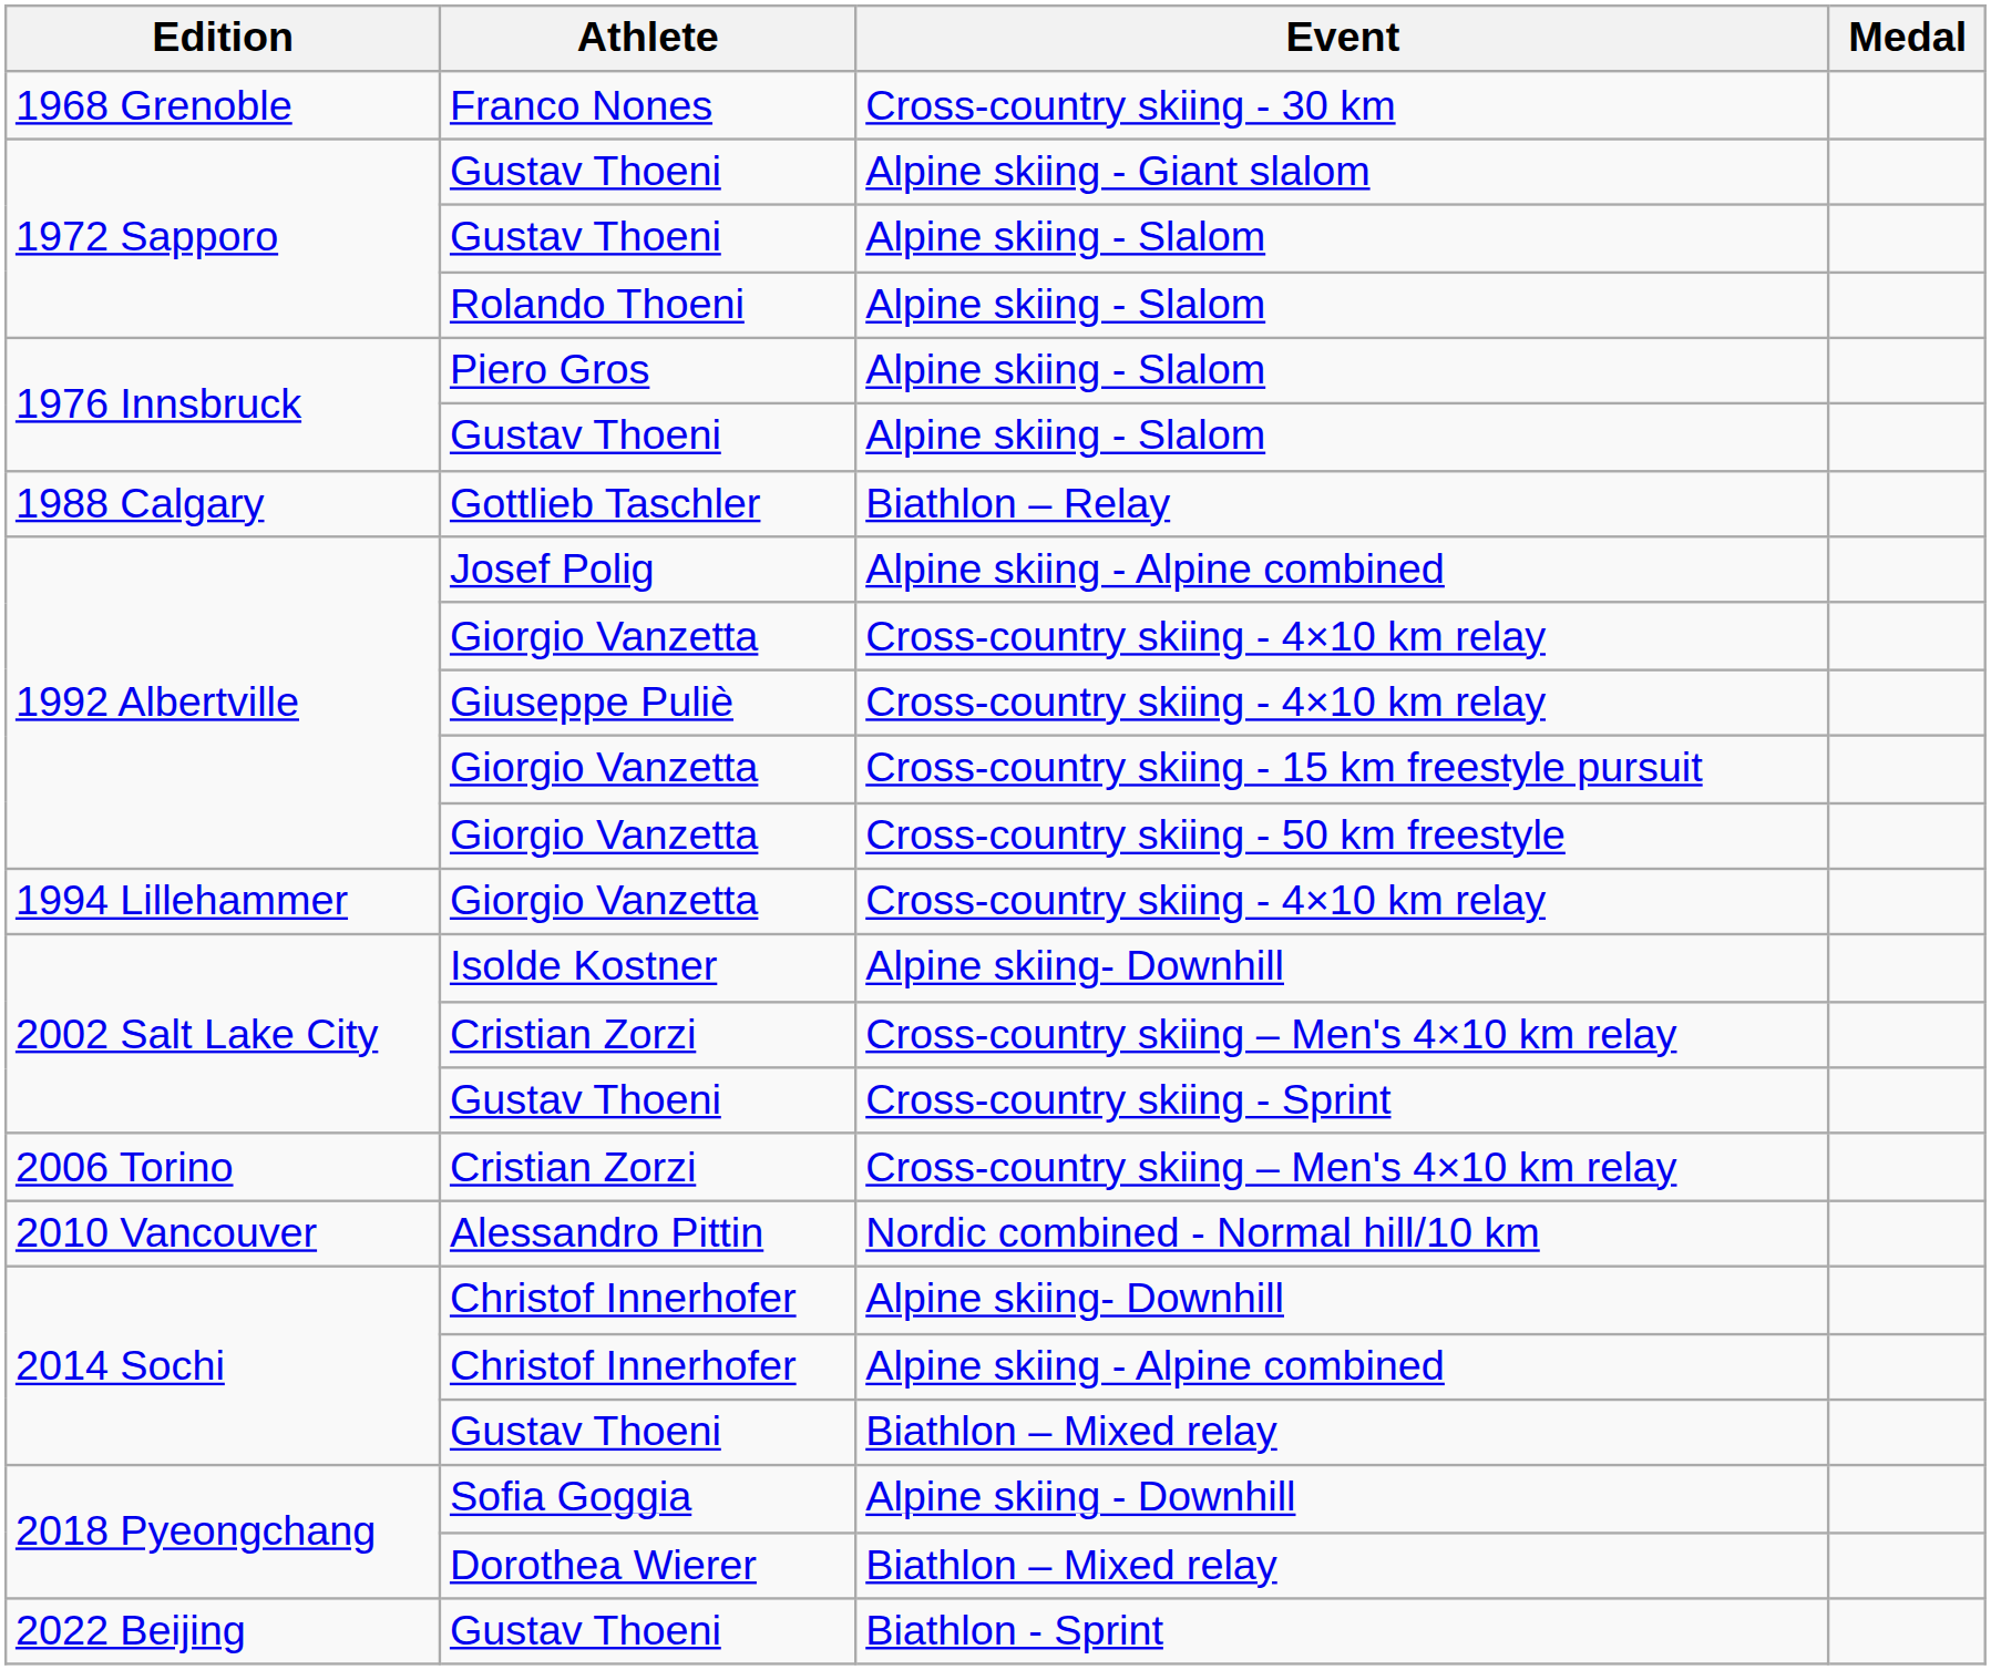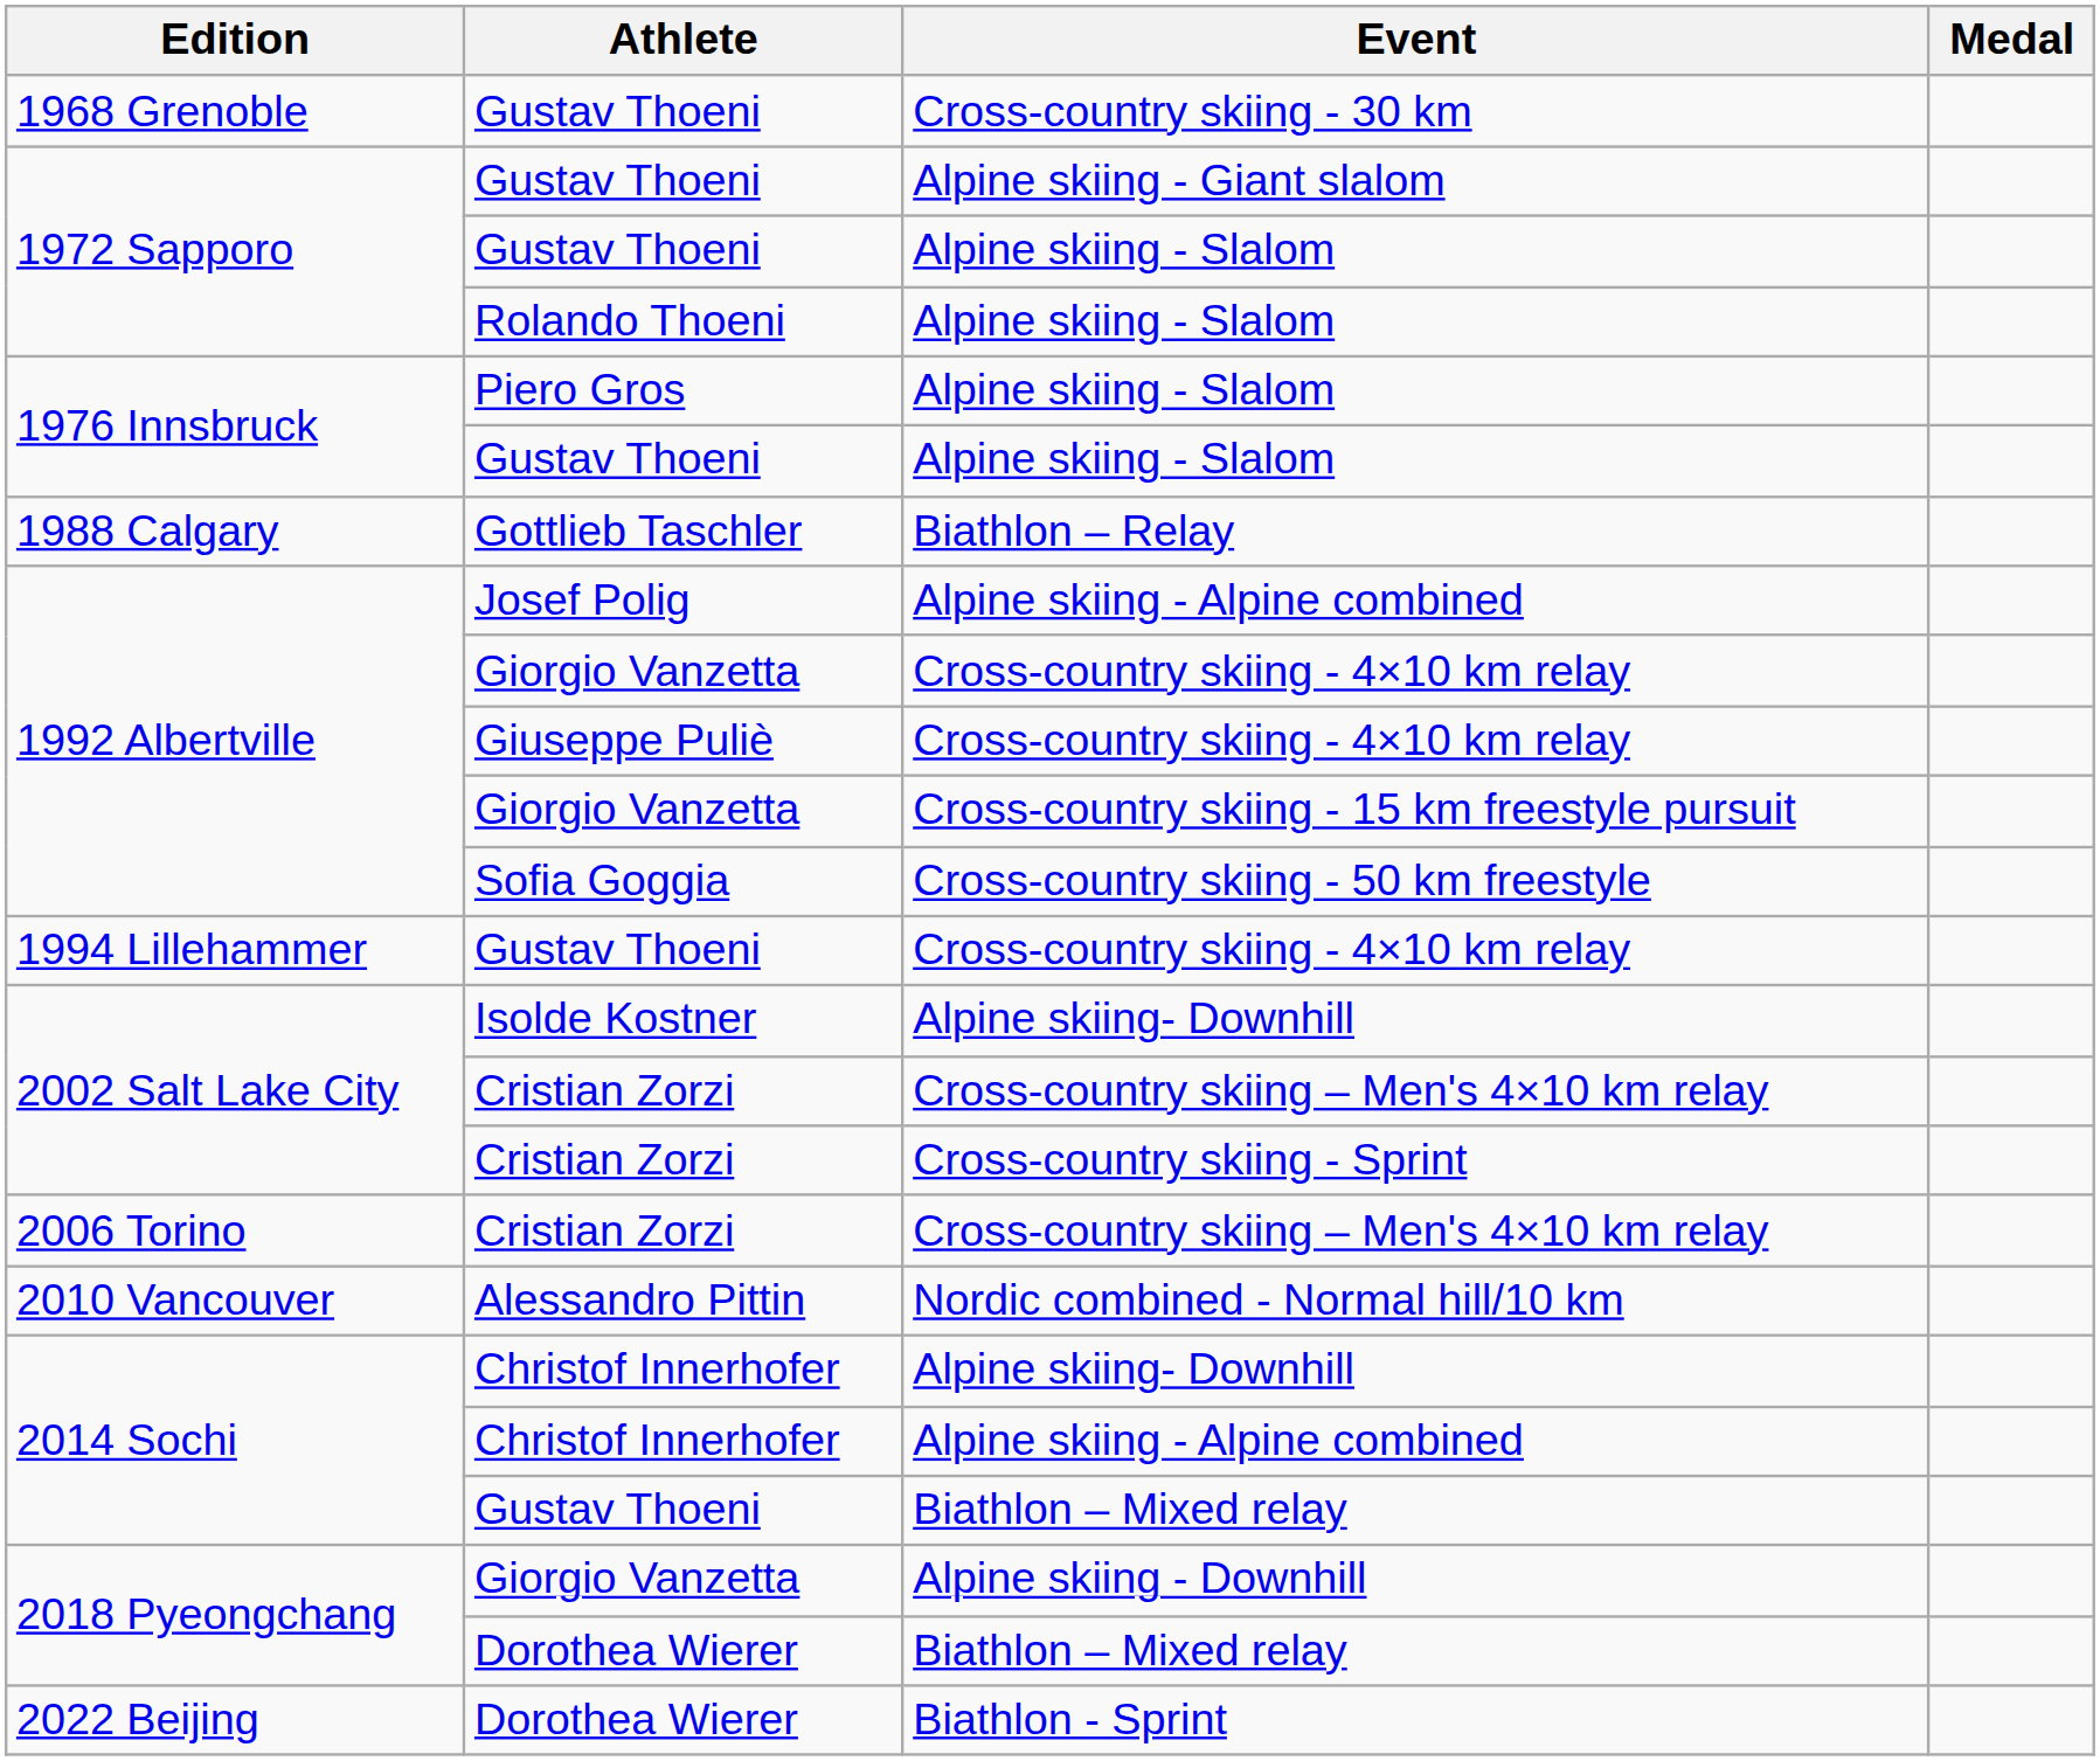Cross-country skiing - 30 km | Athlete: Franco Nones -> Gustav Thoeni
Cross-country skiing - 50 km freestyle | Athlete: Giorgio Vanzetta -> Sofia Goggia
1994 Lillehammer / Cross-country skiing - 4×10 km relay | Athlete: Giorgio Vanzetta -> Gustav Thoeni
Cross-country skiing - Sprint | Athlete: Gustav Thoeni -> Cristian Zorzi
Alpine skiing - Downhill | Athlete: Sofia Goggia -> Giorgio Vanzetta
Biathlon - Sprint | Athlete: Gustav Thoeni -> Dorothea Wierer
